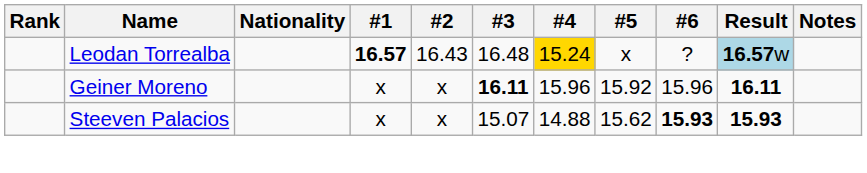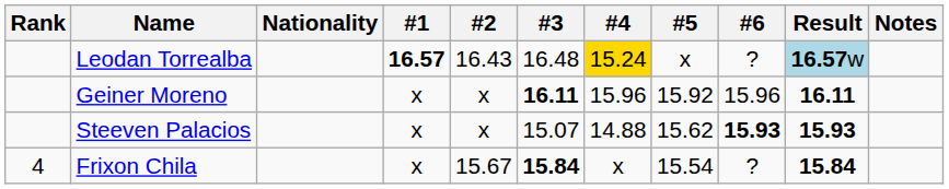+ row: 4 | Frixon Chila | x | 15.67 | 15.84 | x | 15.54 | ? | 15.84
